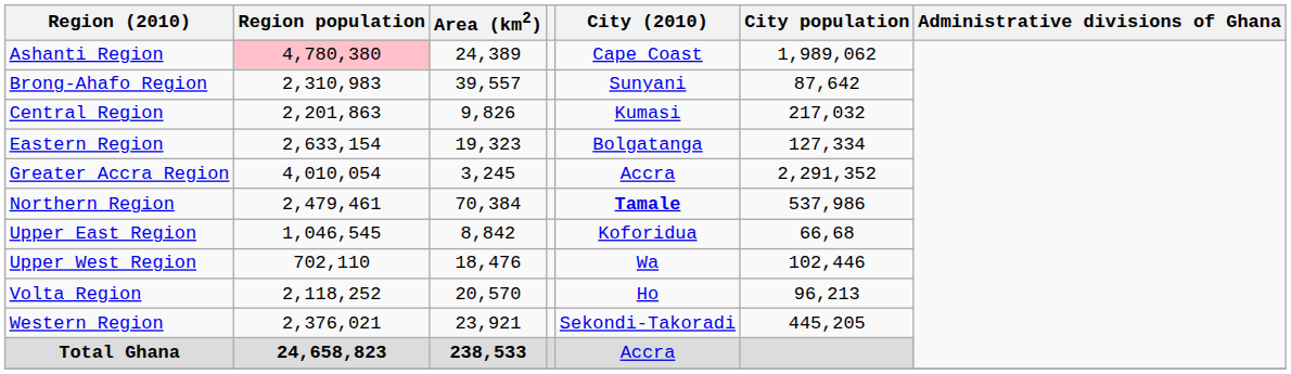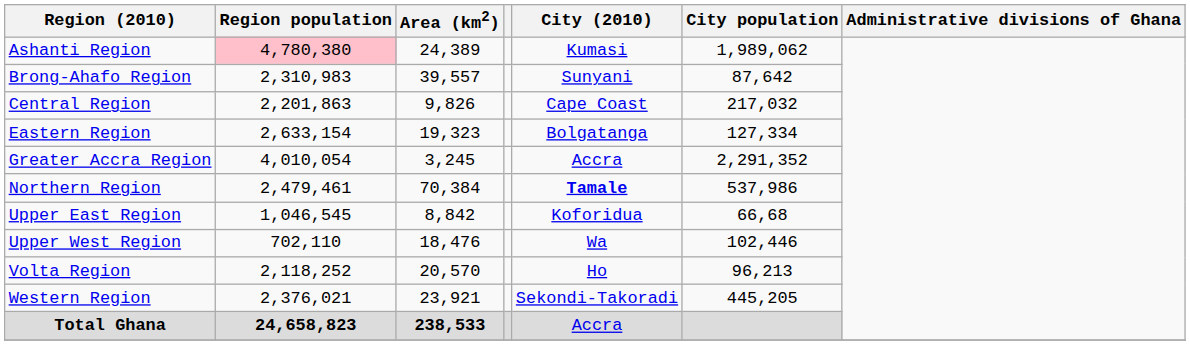Ashanti Region | City (2010): Cape Coast -> Kumasi
Central Region | City (2010): Kumasi -> Cape Coast
